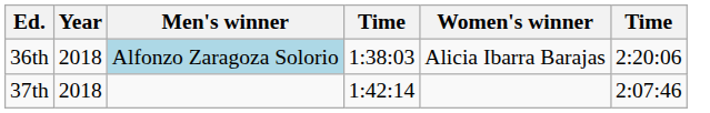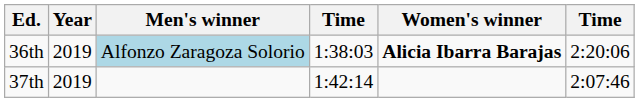36th | Year: 2018 -> 2019
36th | Women's winner: normal -> bold
37th | Year: 2018 -> 2019
